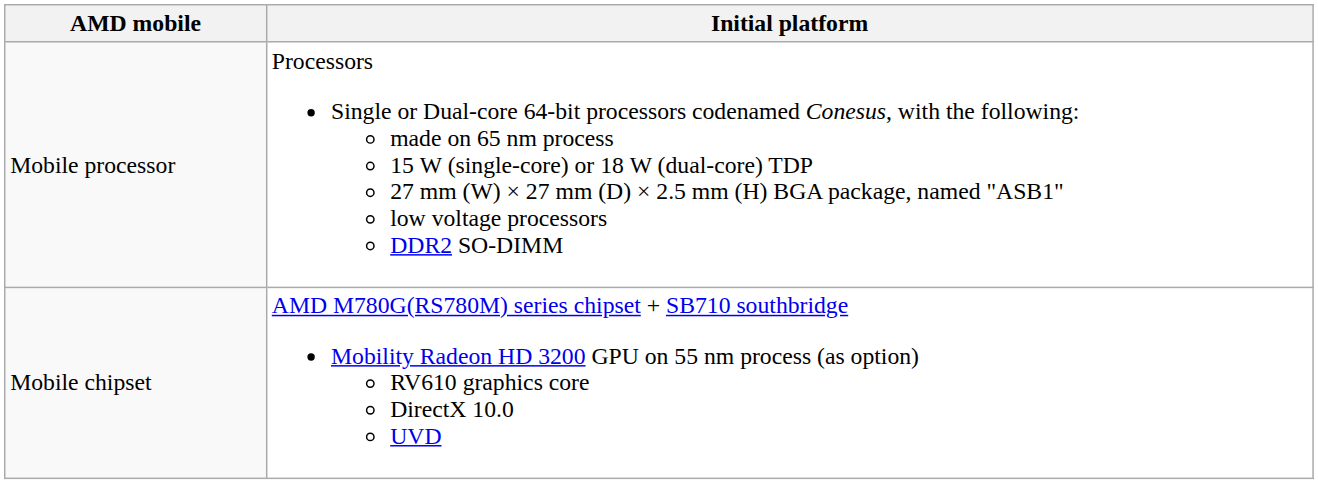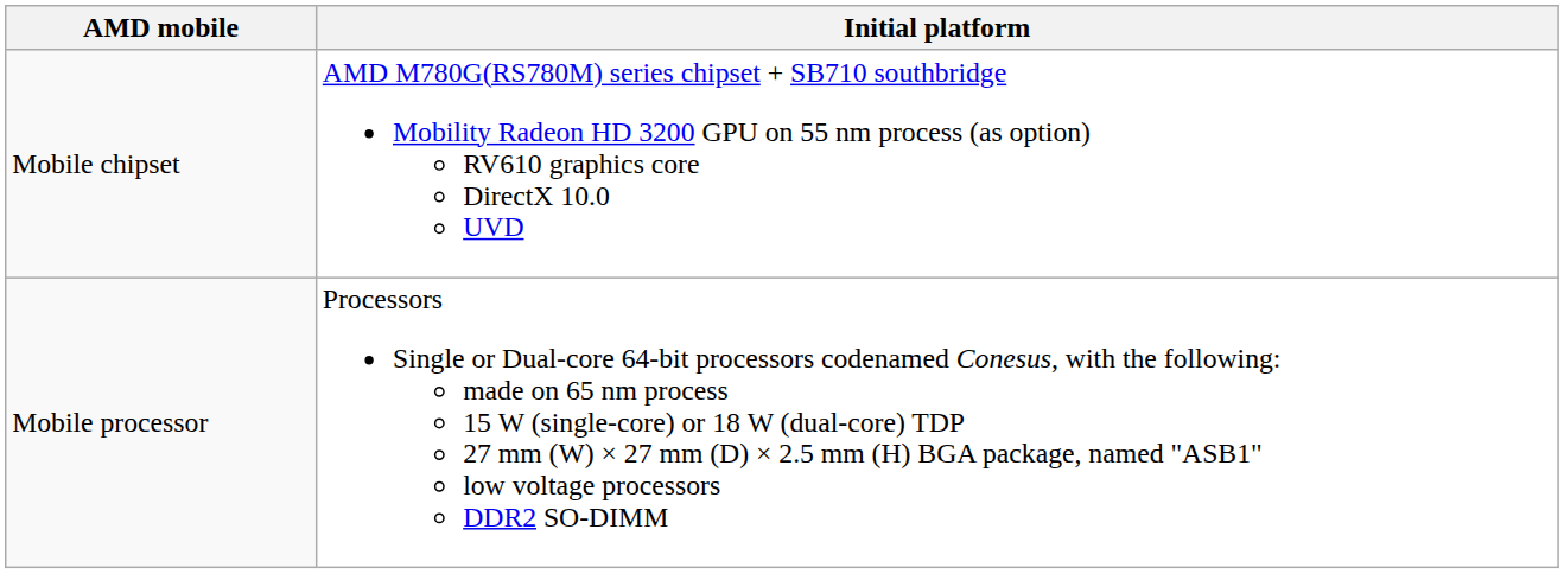rows swapped: Mobile processor <-> Mobile chipset
